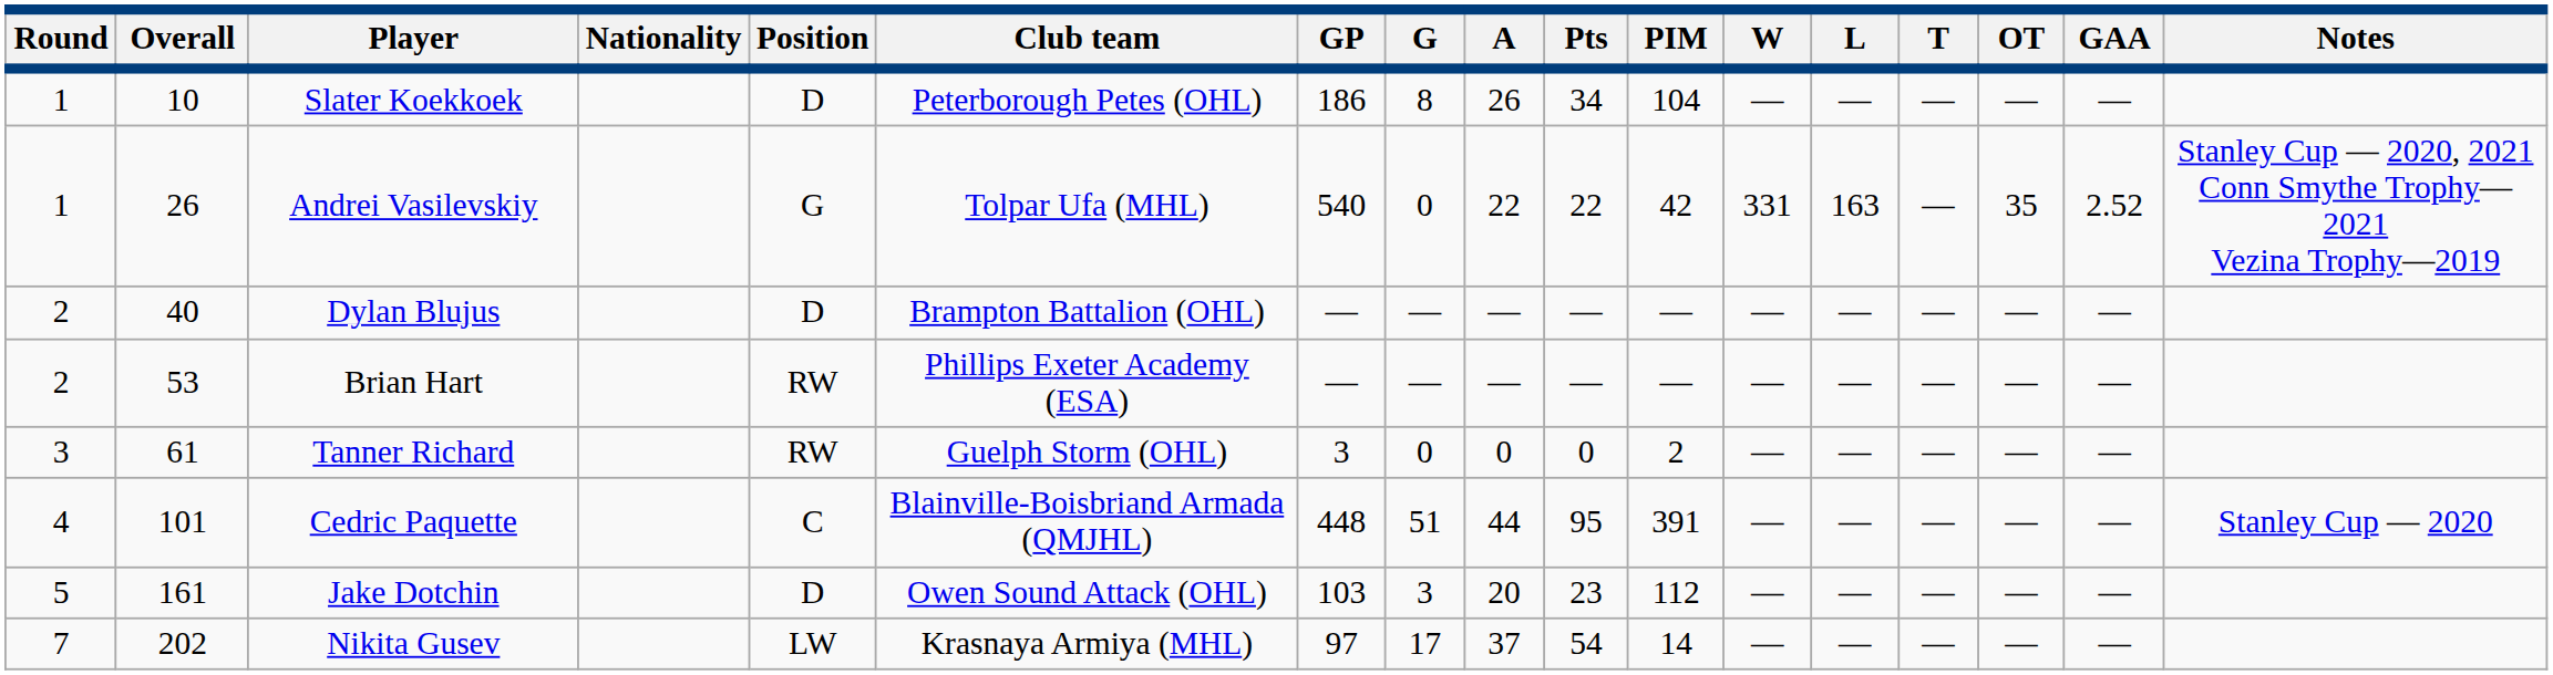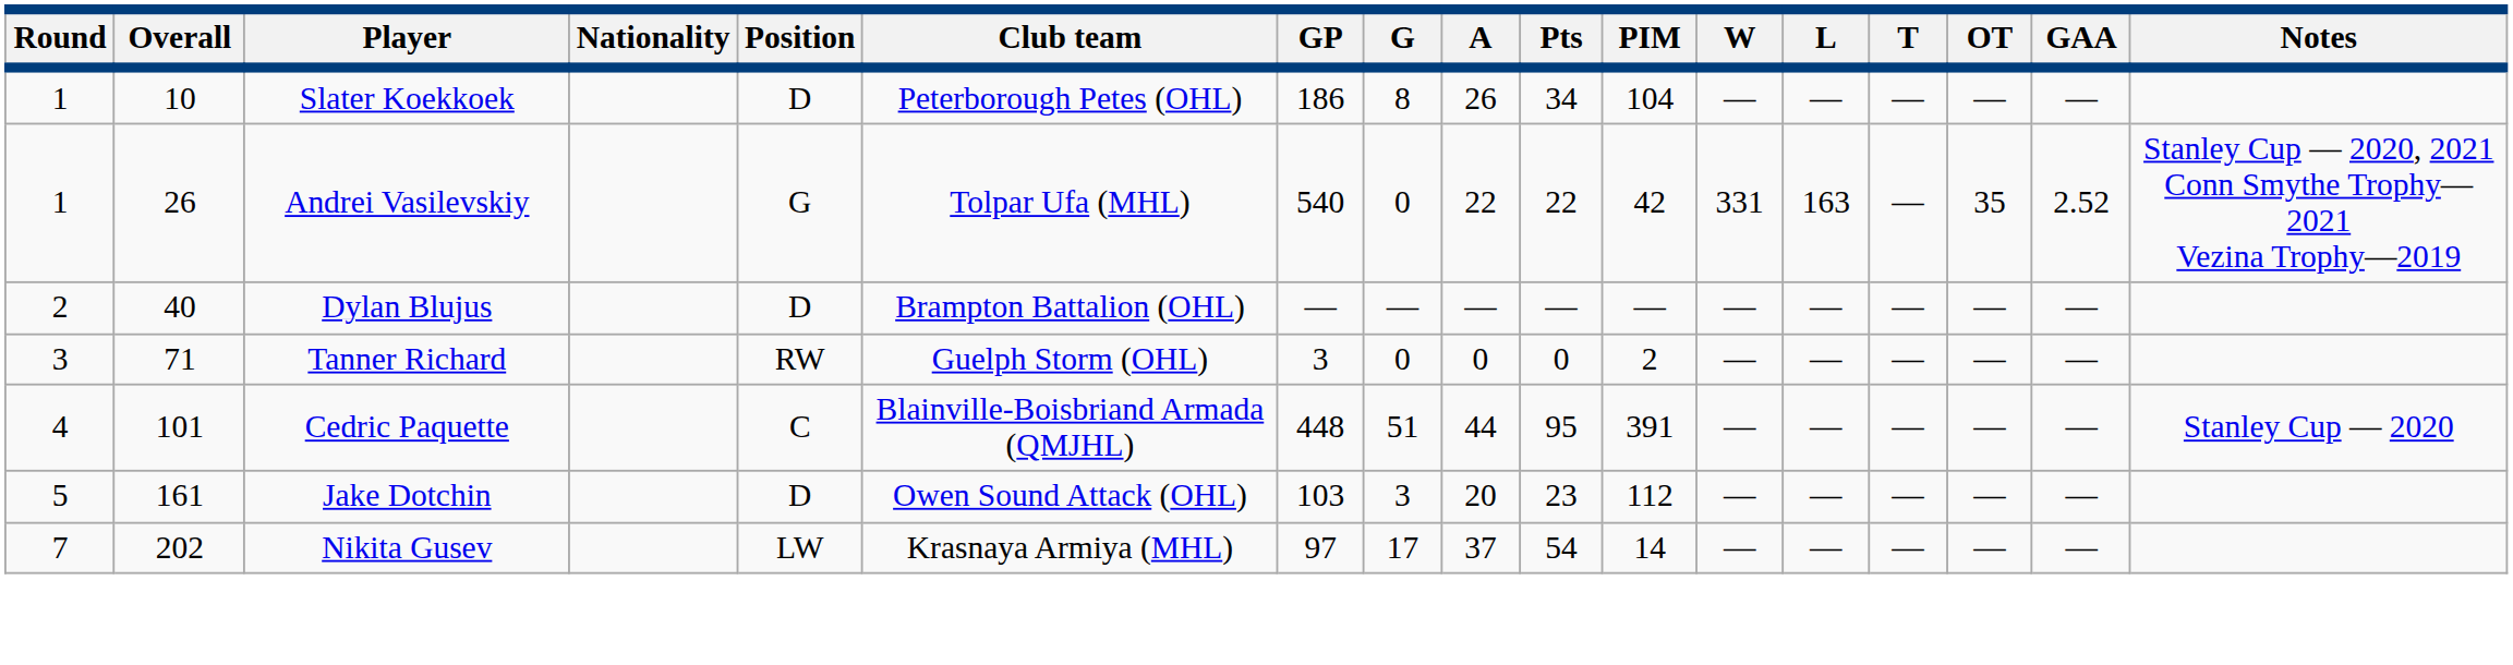- row: 2 | 53 | Brian Hart | RW | Phillips Exeter Academy (ESA) | — | — | — | — | — | — | — | — | — | —
Tanner Richard | Overall: 61 -> 71
